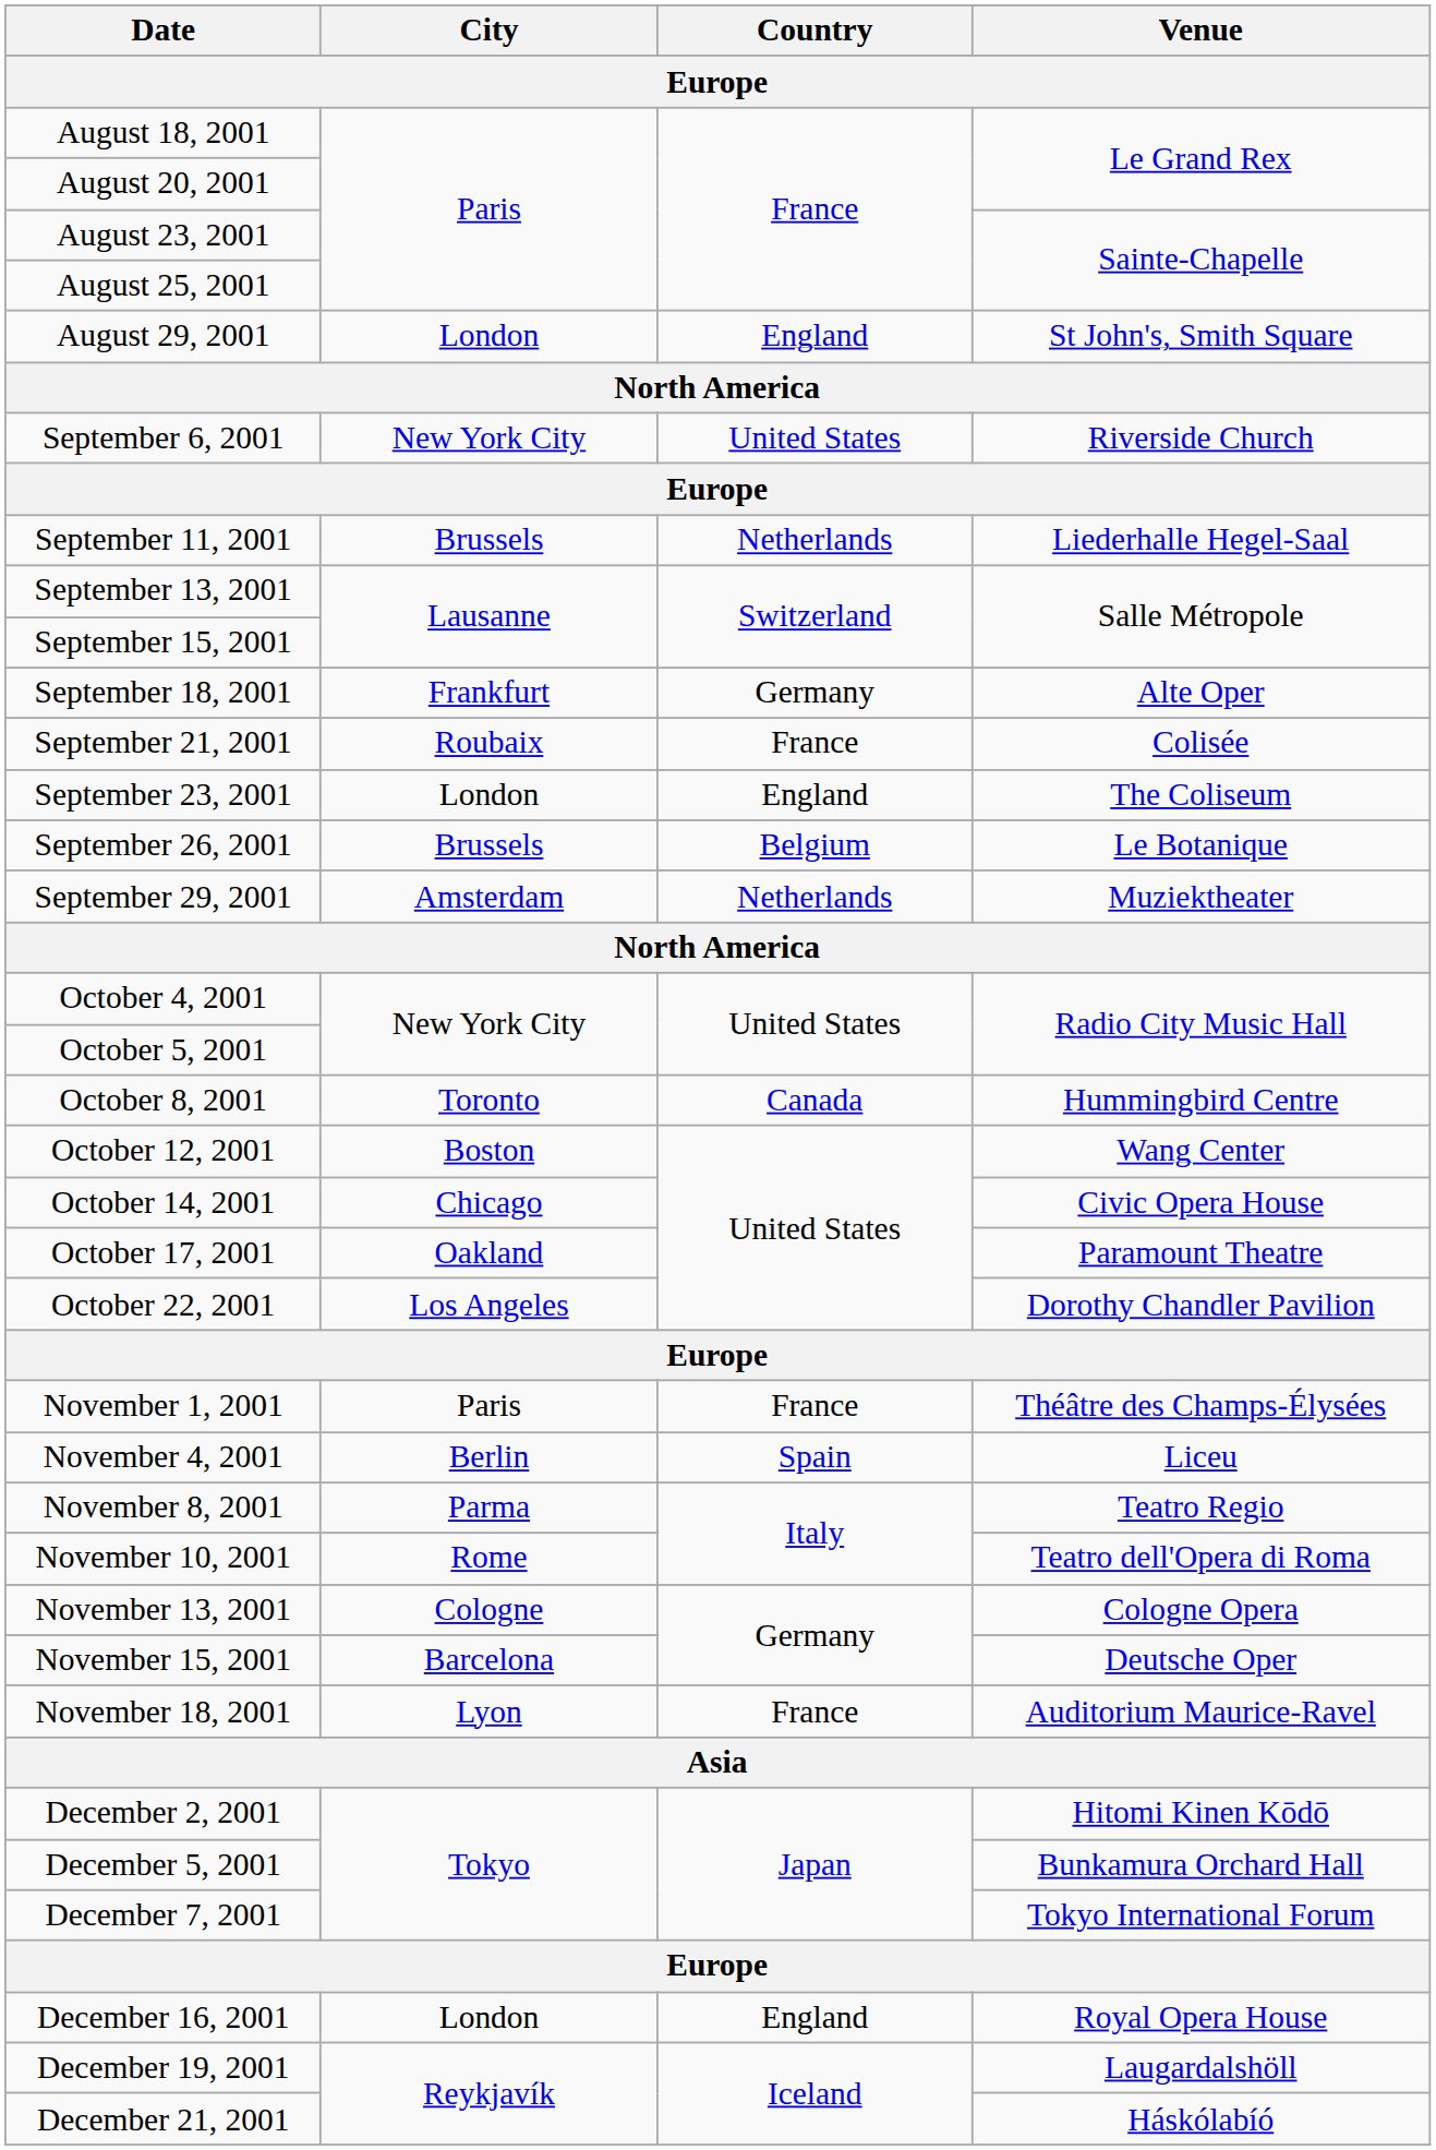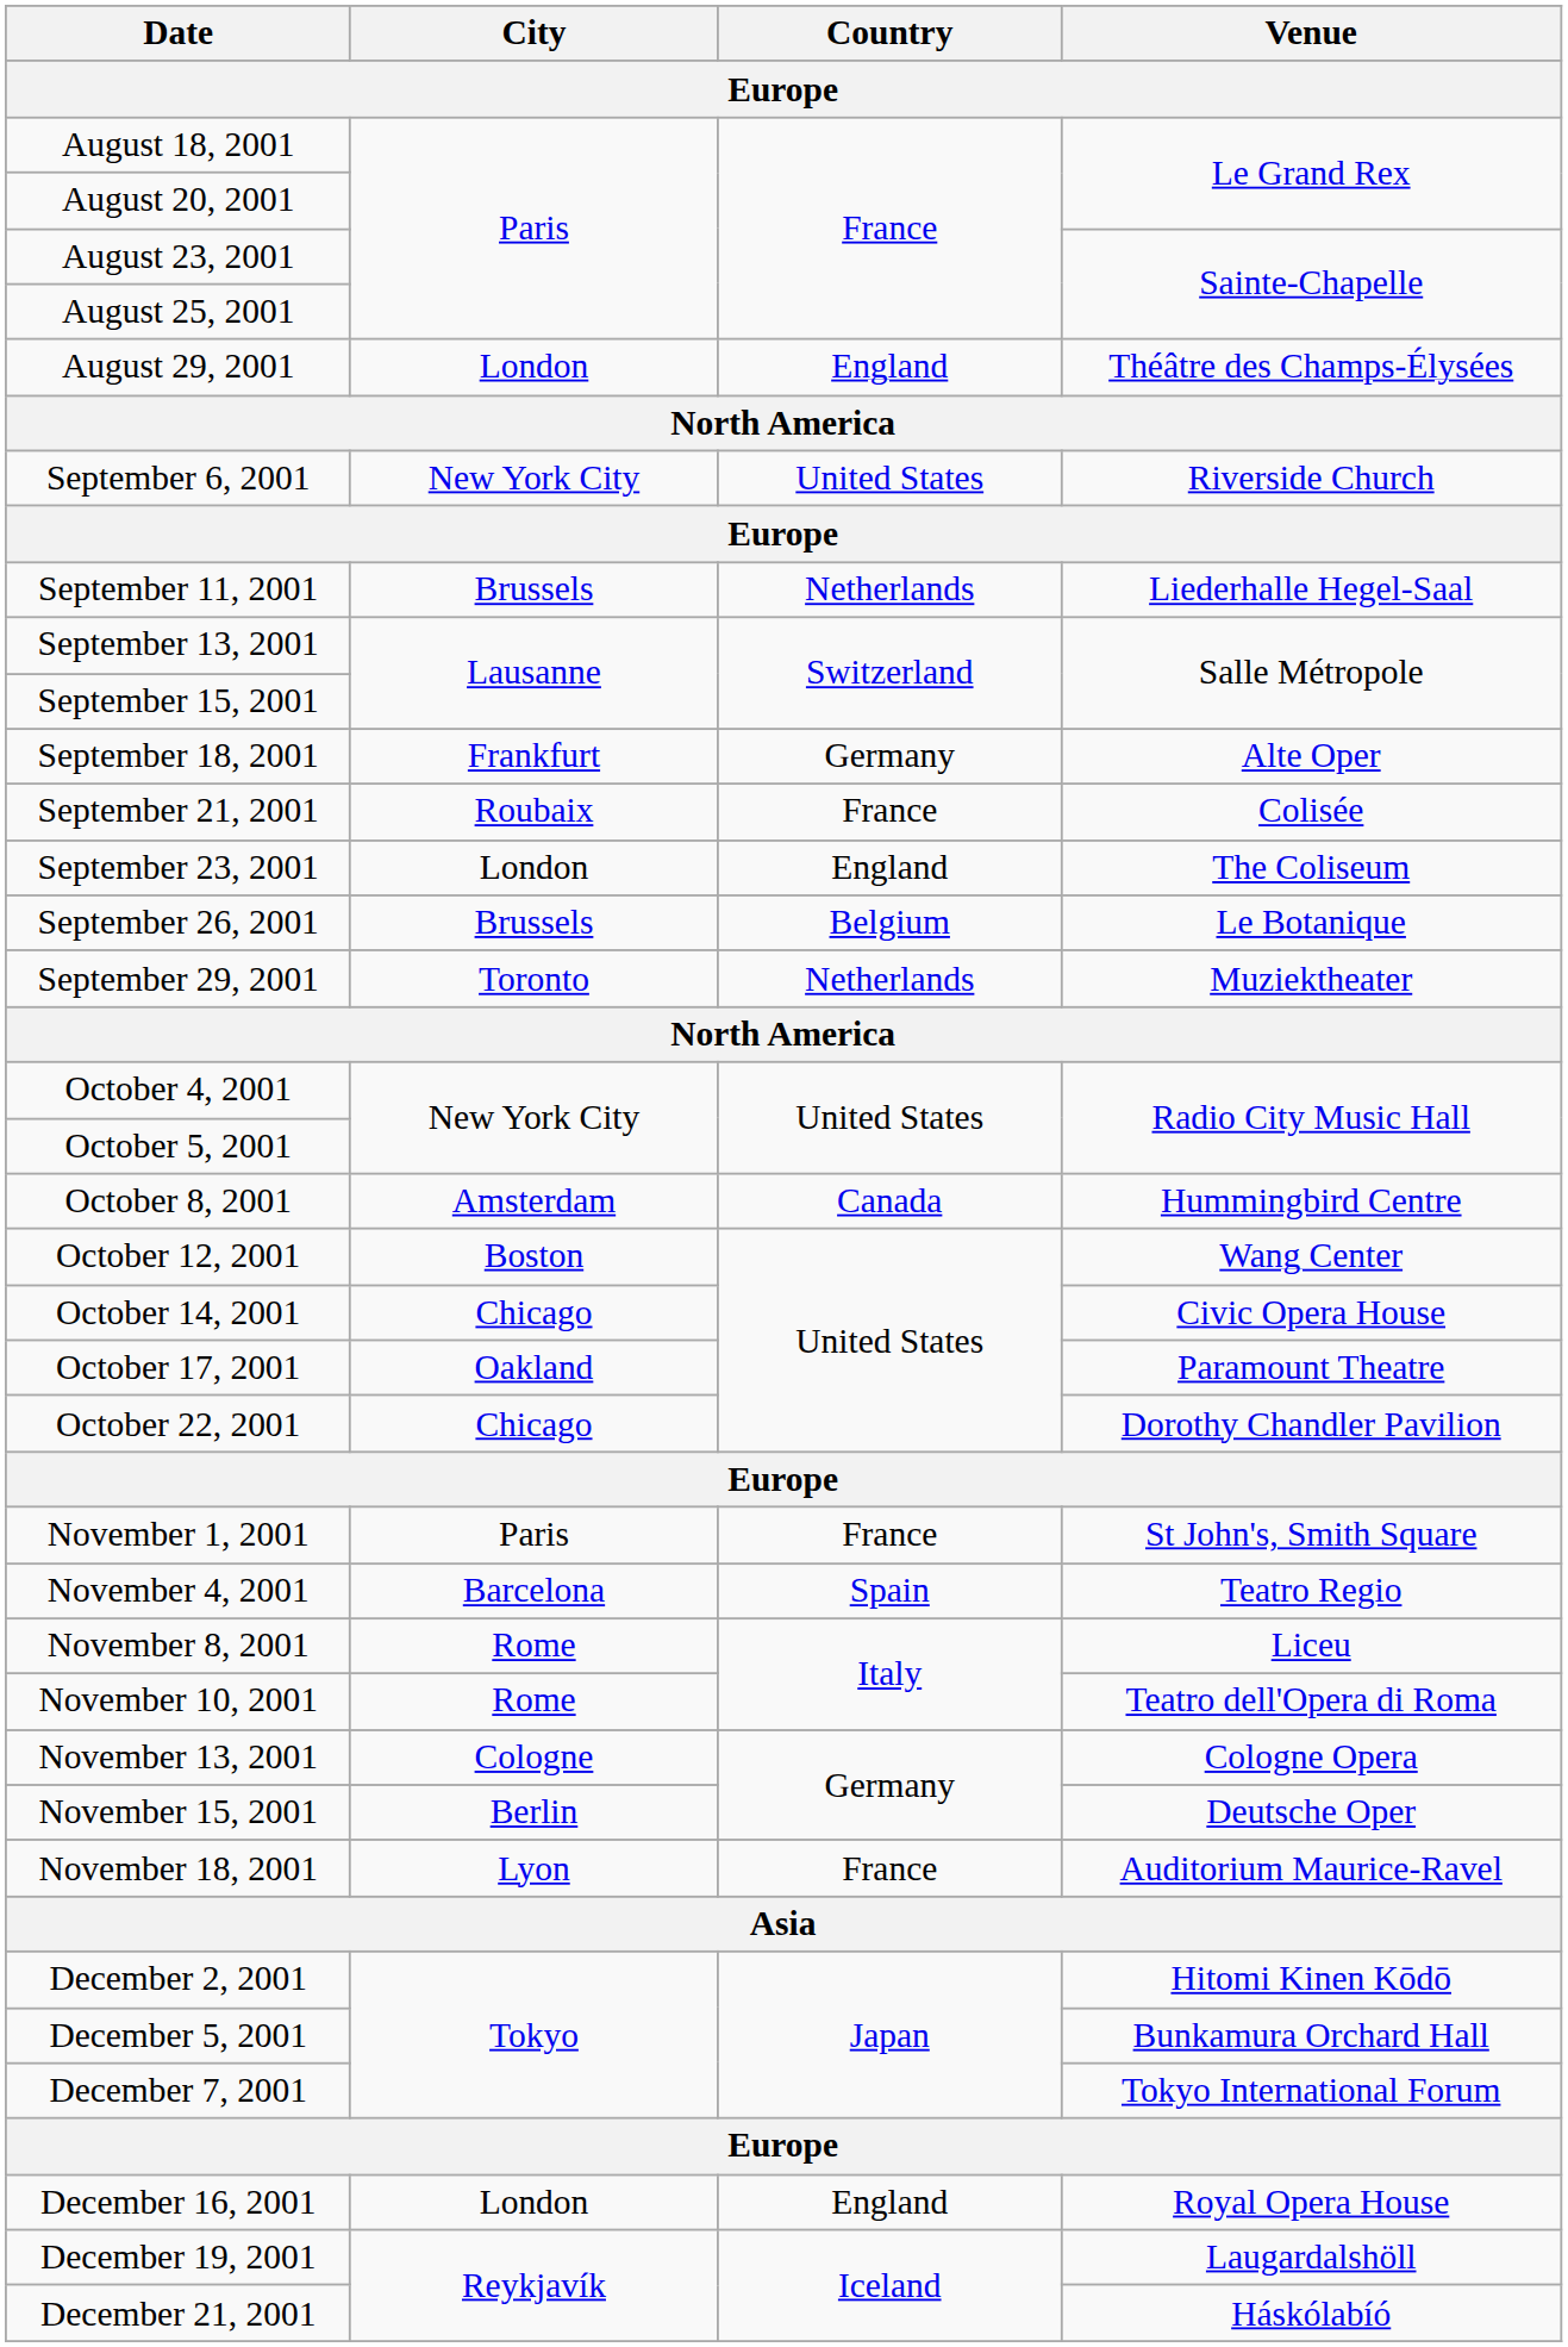August 29, 2001 | Venue: St John's, Smith Square -> Théâtre des Champs-Élysées
September 29, 2001 | City: Amsterdam -> Toronto
October 8, 2001 | City: Toronto -> Amsterdam
October 22, 2001 | City: Los Angeles -> Chicago
November 1, 2001 | Venue: Théâtre des Champs-Élysées -> St John's, Smith Square
November 4, 2001 | City: Berlin -> Barcelona
November 4, 2001 | Venue: Liceu -> Teatro Regio
November 8, 2001 | City: Parma -> Rome
November 8, 2001 | Venue: Teatro Regio -> Liceu
November 15, 2001 | City: Barcelona -> Berlin
